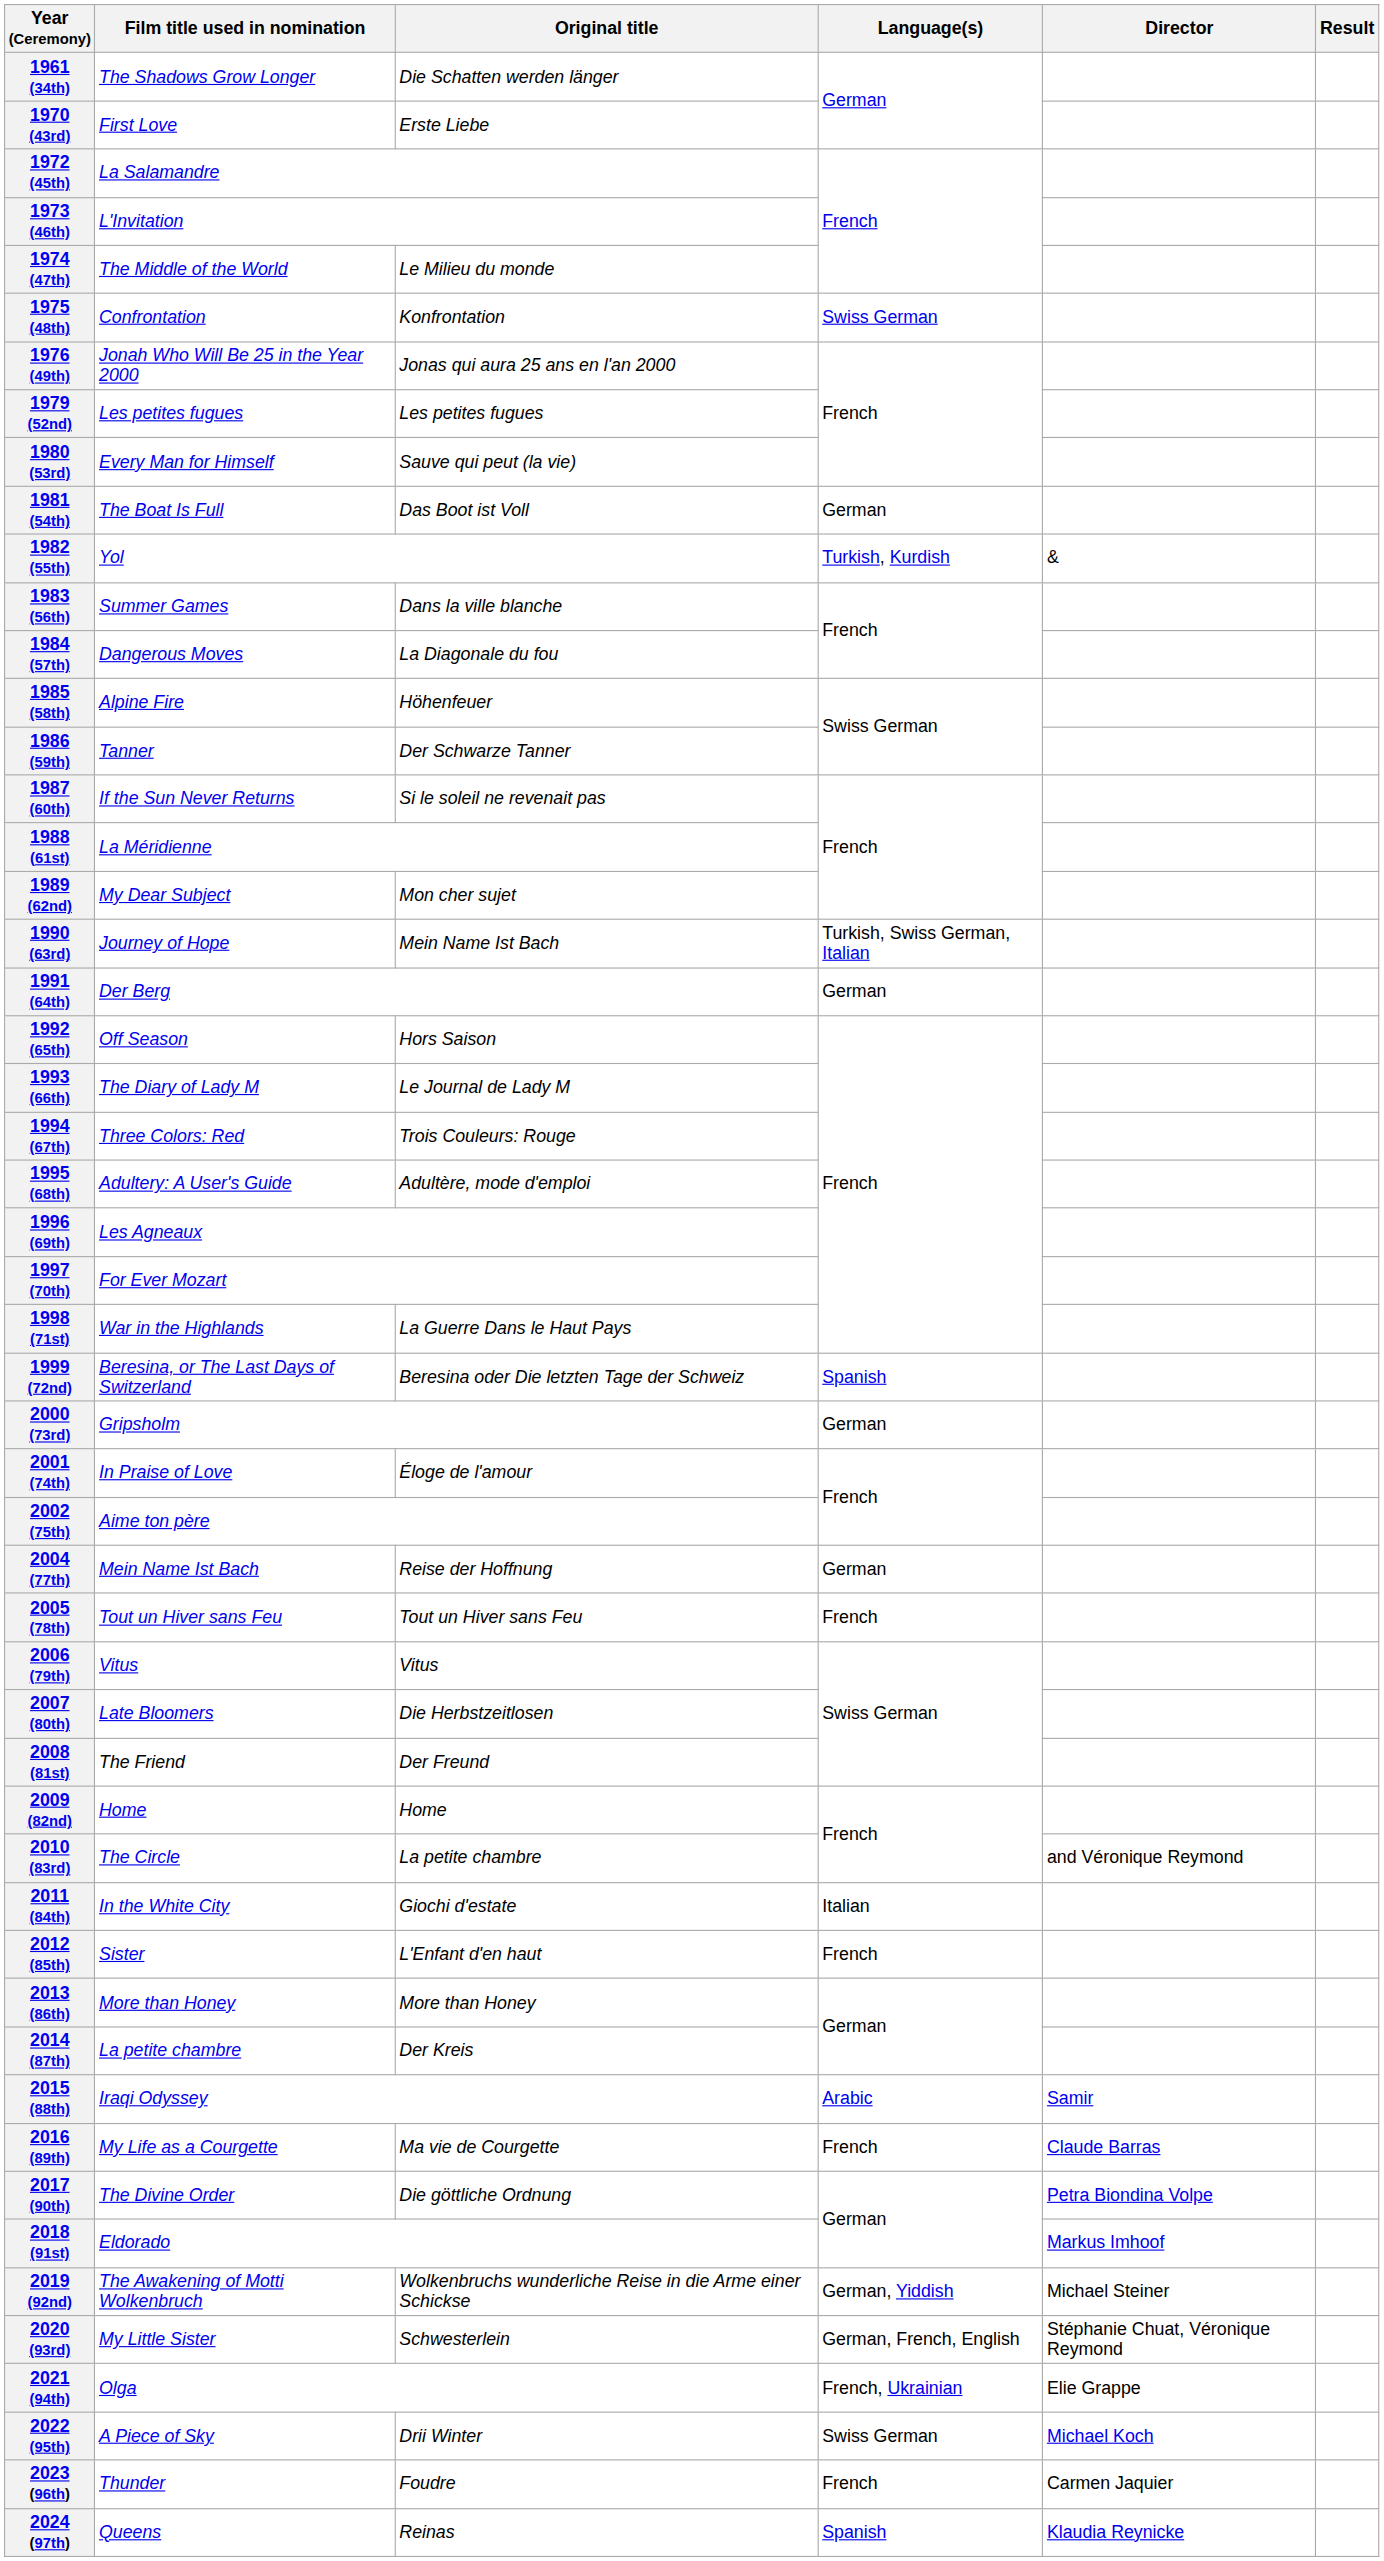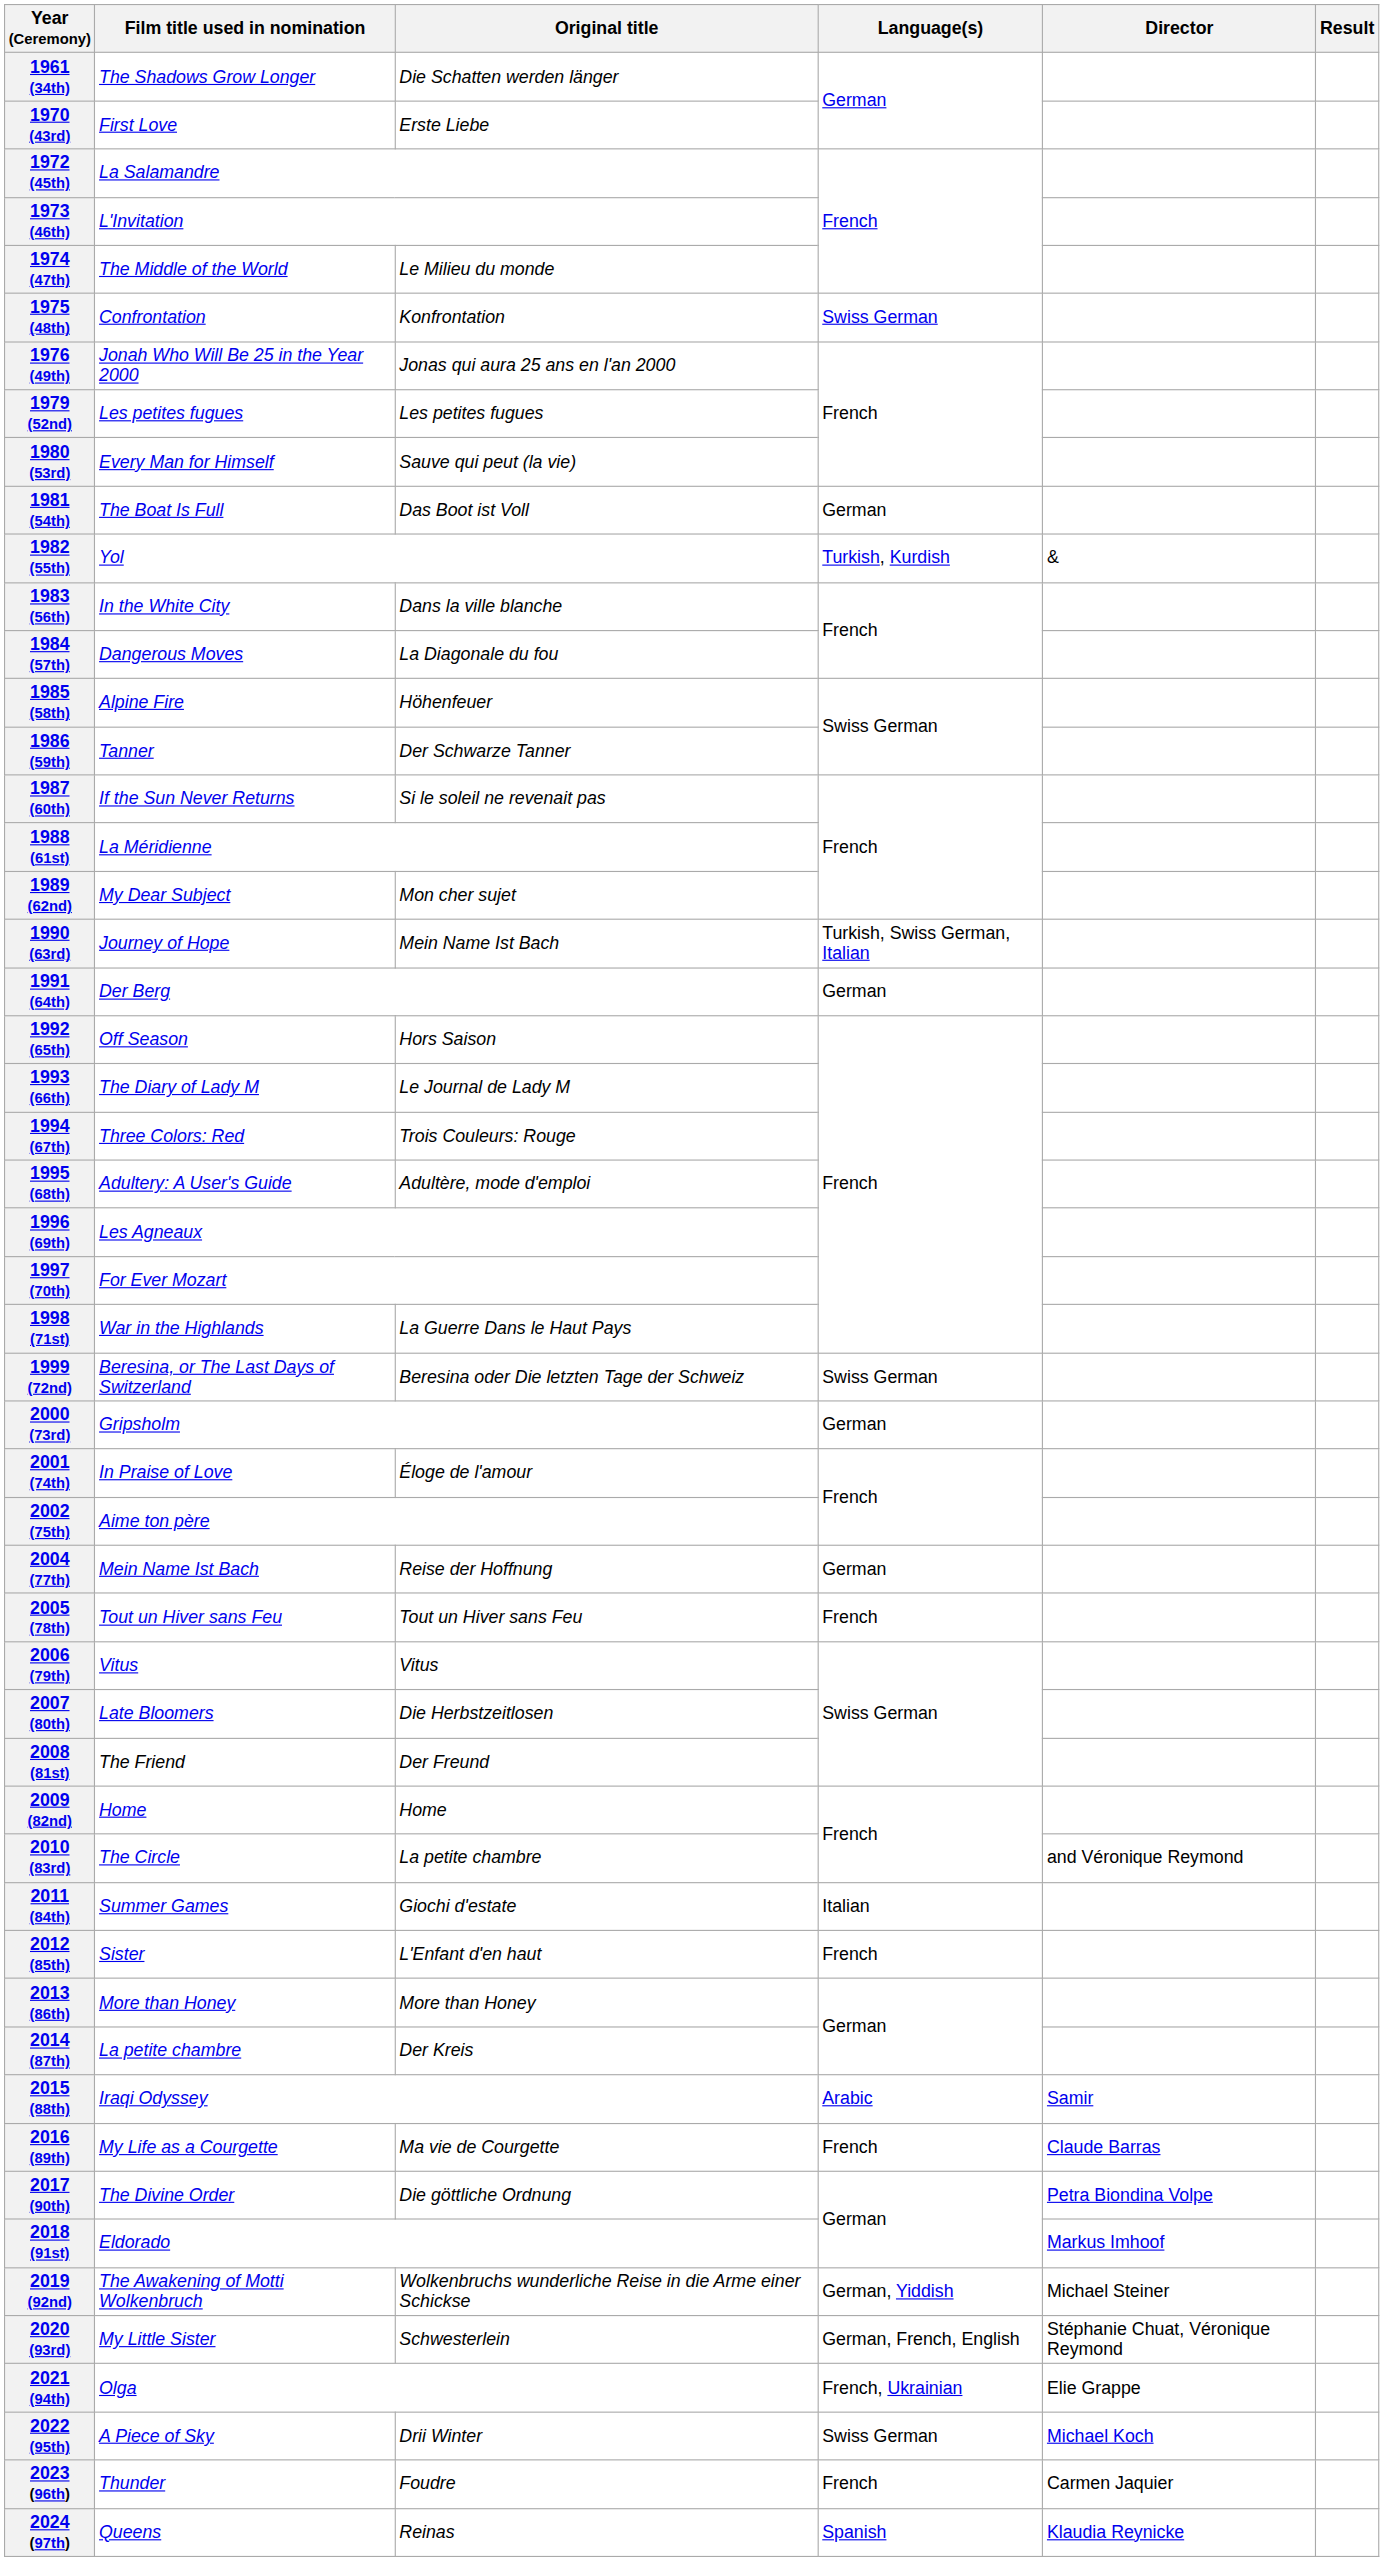1983 (56th) | Film title used in nomination: Summer Games -> In the White City
1999 (72nd) | Language(s): Spanish -> Swiss German
2011 (84th) | Film title used in nomination: In the White City -> Summer Games
